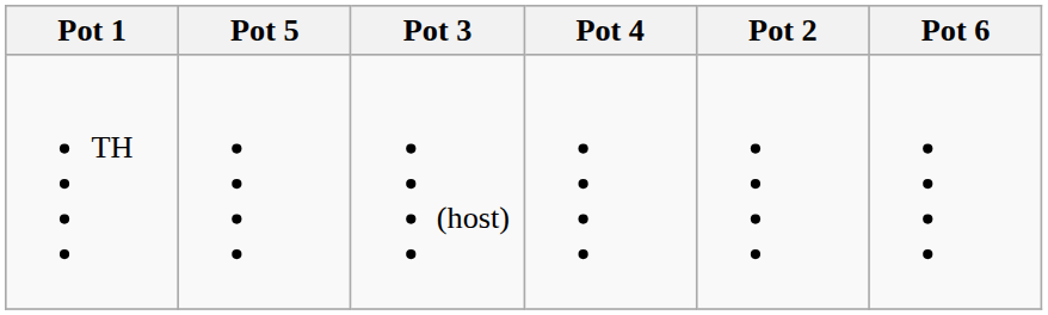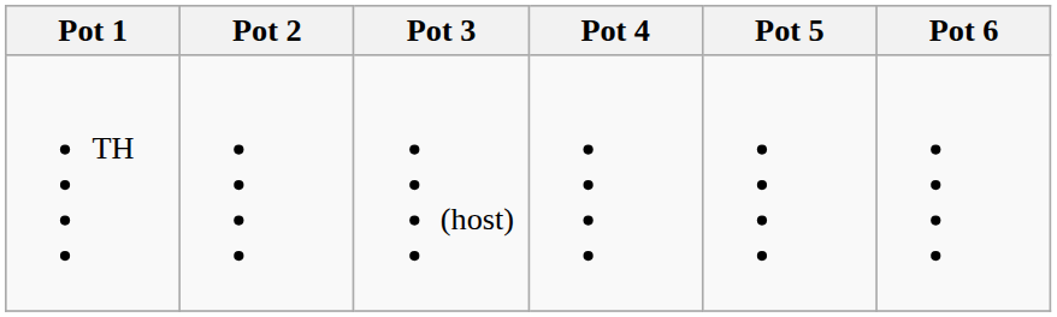columns swapped: Pot 2 <-> Pot 5
